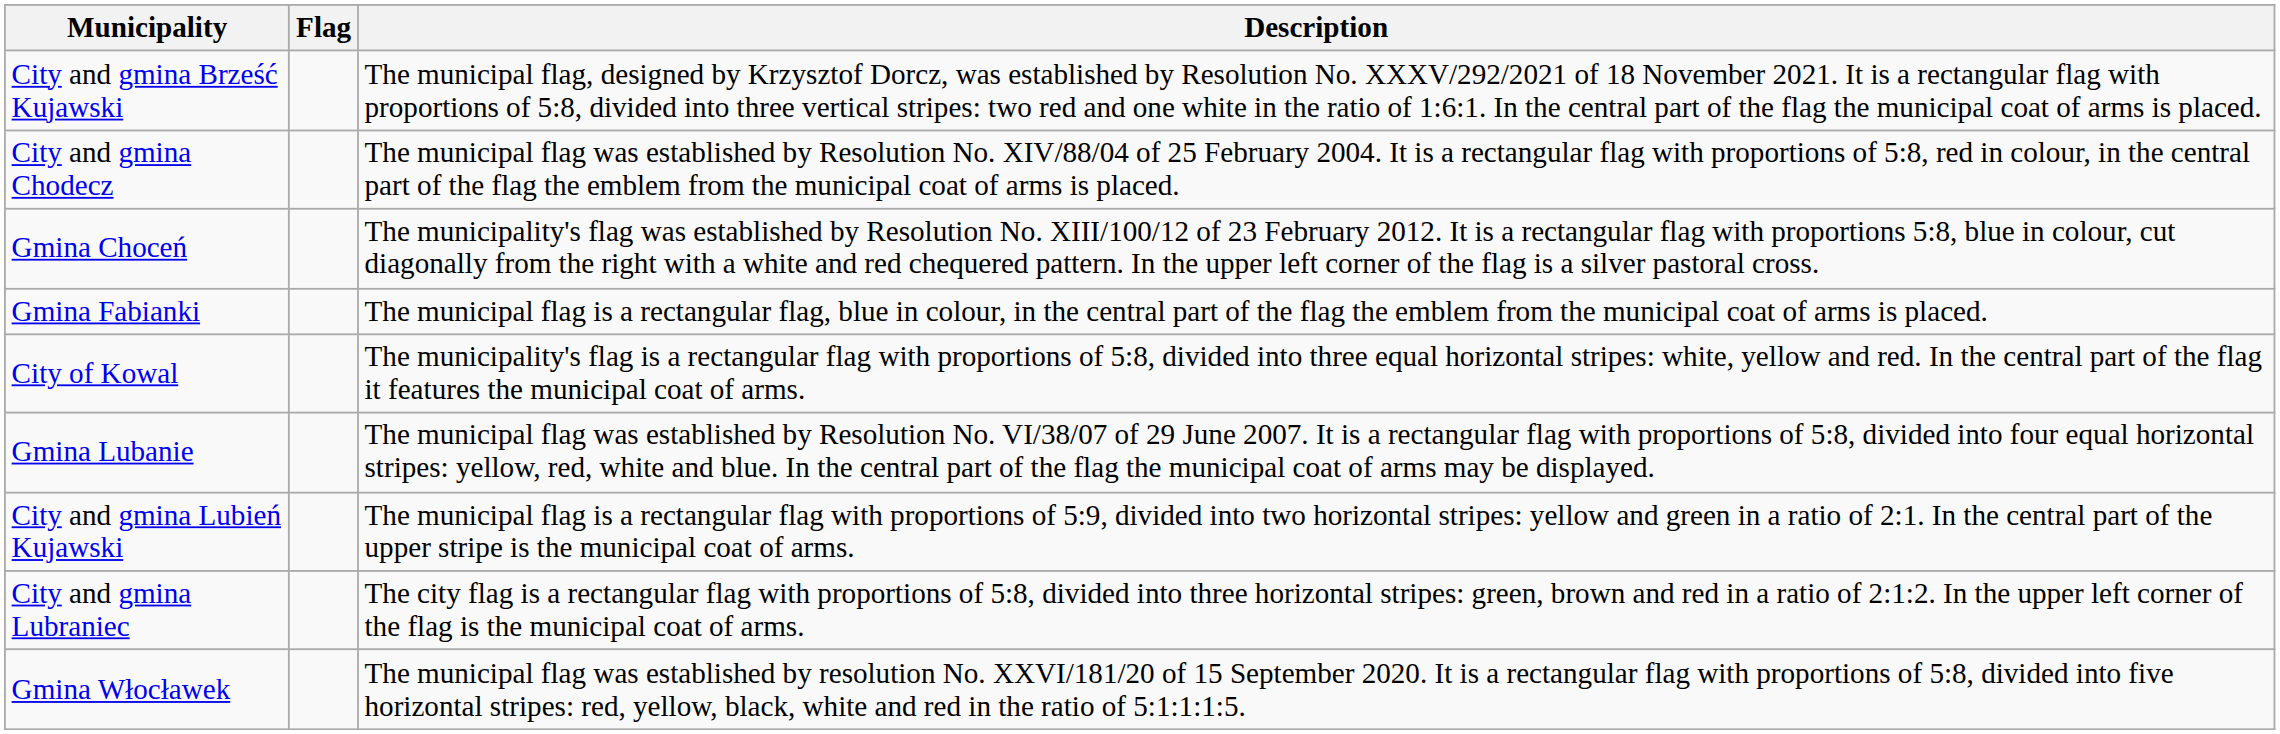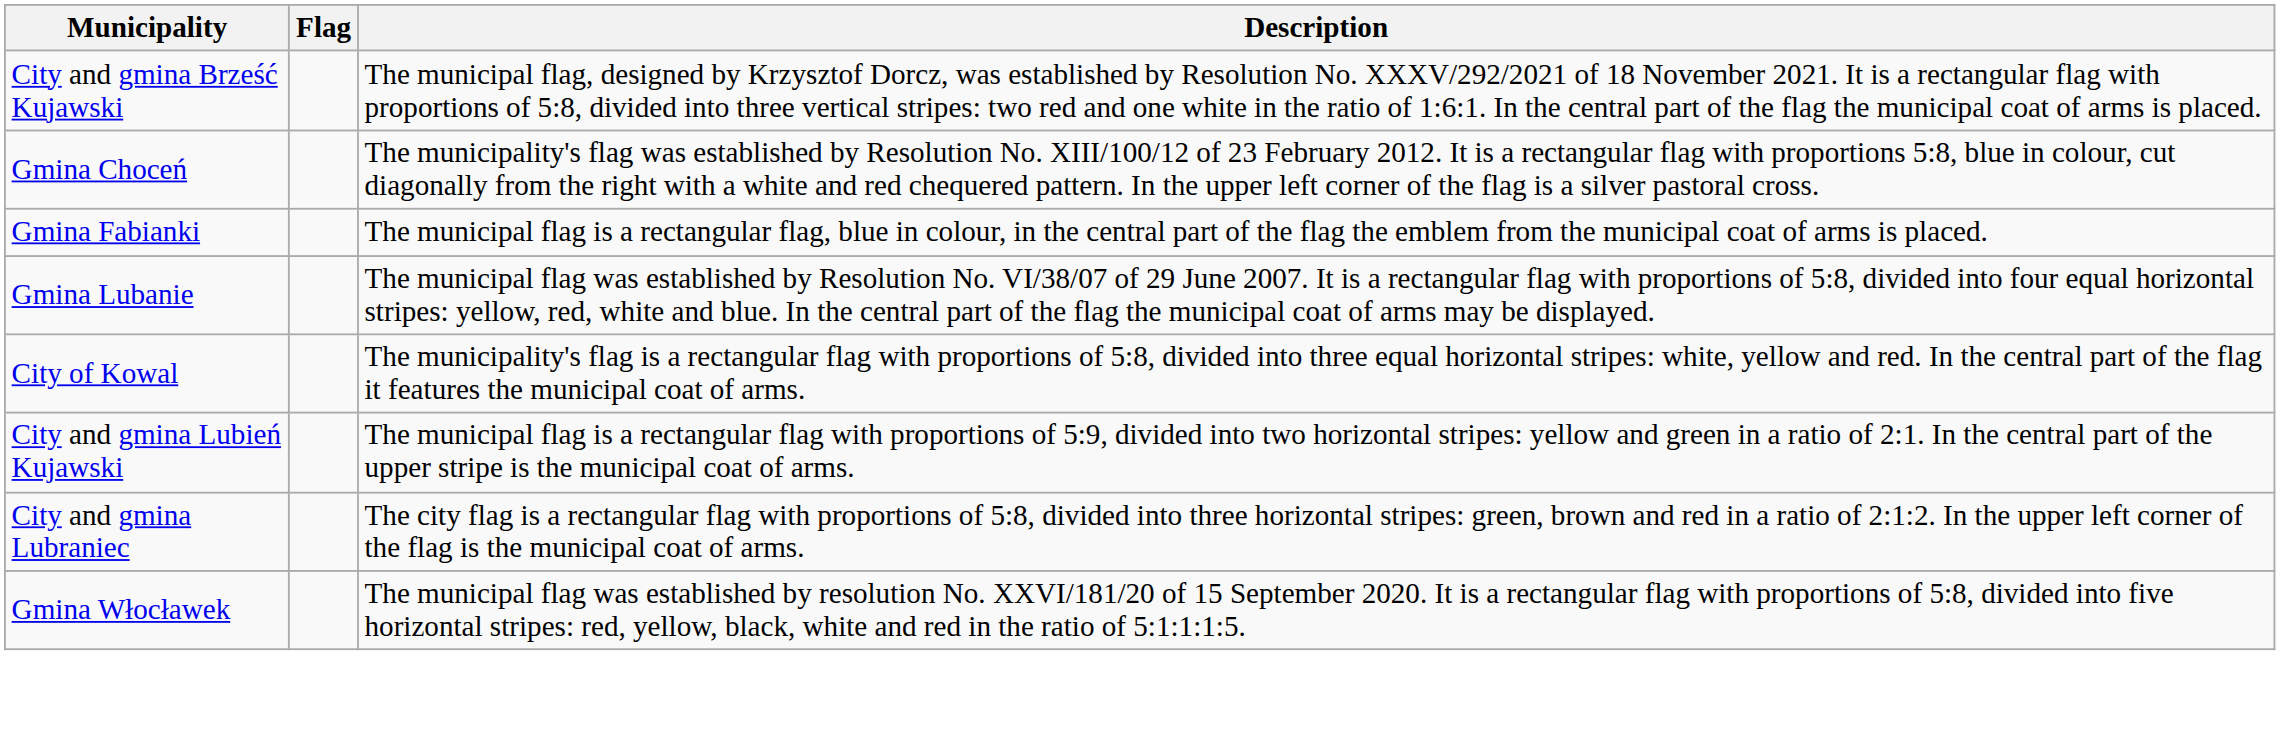- row: City and gmina Chodecz | The municipal flag was established by Resolution No. XIV/88/04 of 25 February 2004. It is a rectangular flag with proportions of 5:8, red in colour, in the central part of the flag the emblem from the municipal coat of arms is placed.
rows swapped: City of Kowal <-> Gmina Lubanie
